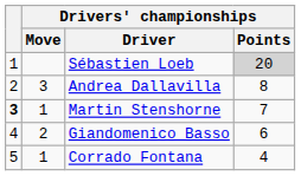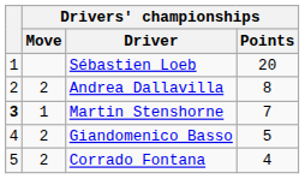Sébastien Loeb | Drivers' championships / Points: lightgrey background -> no background
Andrea Dallavilla | Drivers' championships / Move: 3 -> 2
Giandomenico Basso | Drivers' championships / Points: 6 -> 5
Corrado Fontana | Drivers' championships / Move: 1 -> 2
